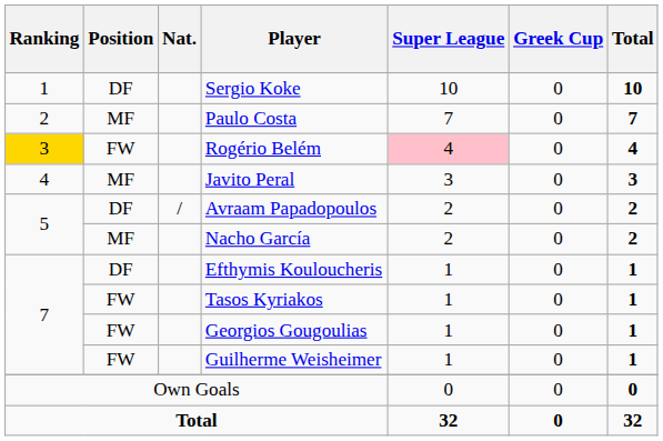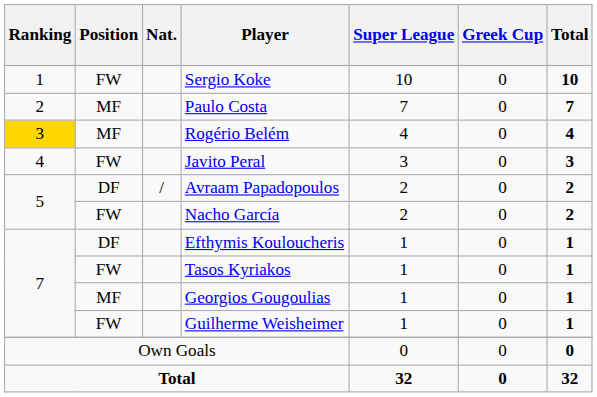Sergio Koke | Position: DF -> FW
Rogério Belém | Position: FW -> MF
Rogério Belém | Super League: pink background -> no background
Javito Peral | Position: MF -> FW
Nacho García | Position: MF -> FW
Georgios Gougoulias | Position: FW -> MF
